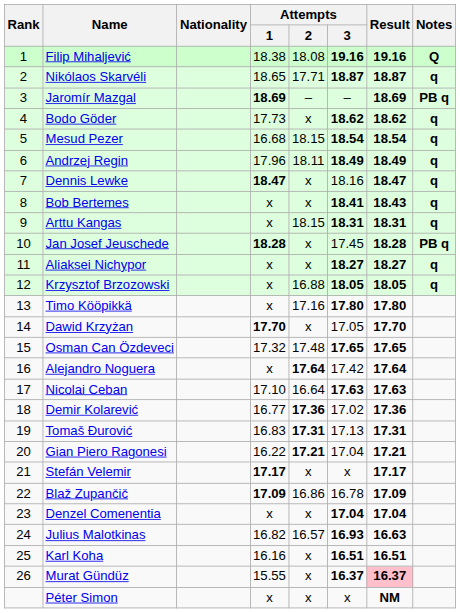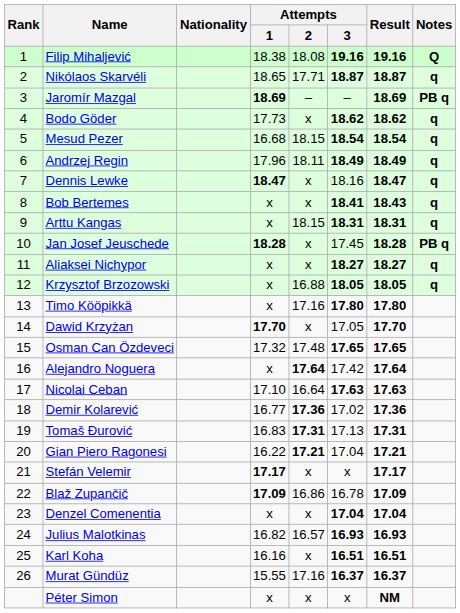Julius Malotkinas | Result: 16.63 -> 16.93
Murat Gündüz | Attempts / 2: x -> 17.16
Murat Gündüz | Result: pink background -> no background
